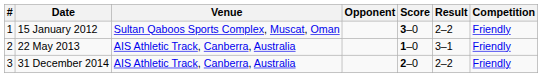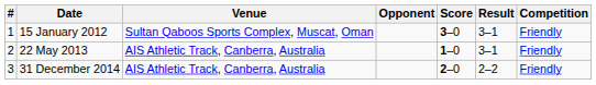15 January 2012 | Result: 2–2 -> 3–1
